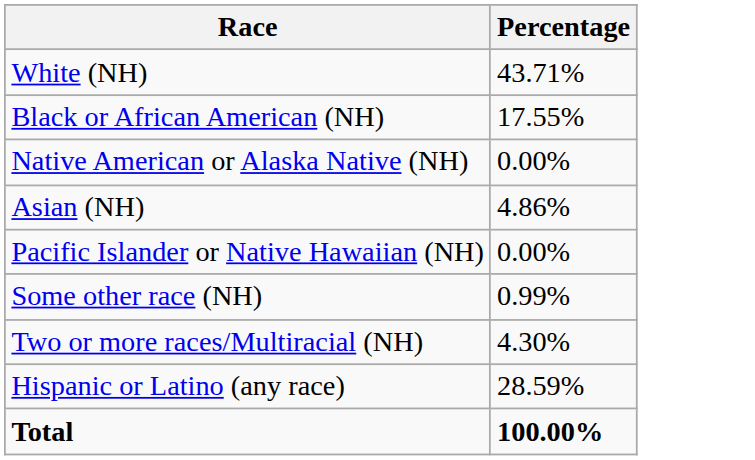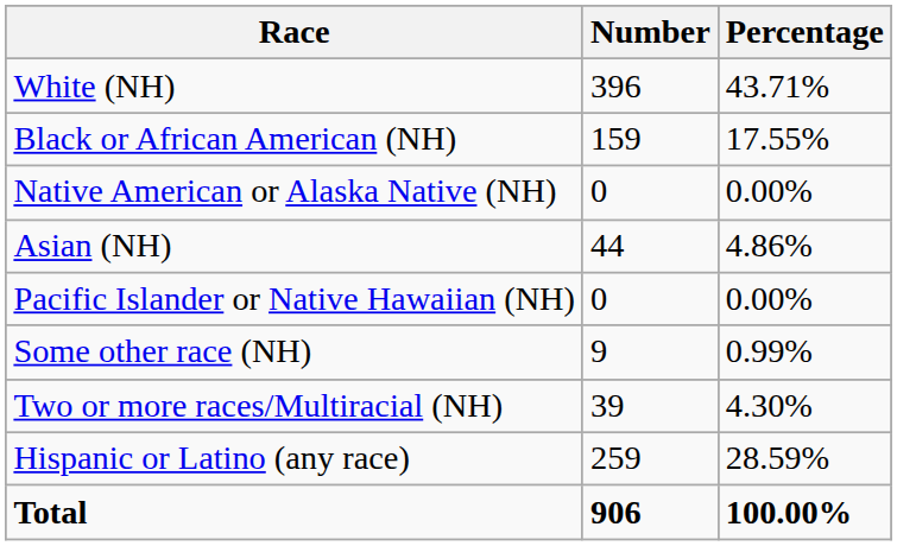+ column: Number | 396 | 159 | 0 | 44 | 0 | 9 | 39 | 259 | 906
